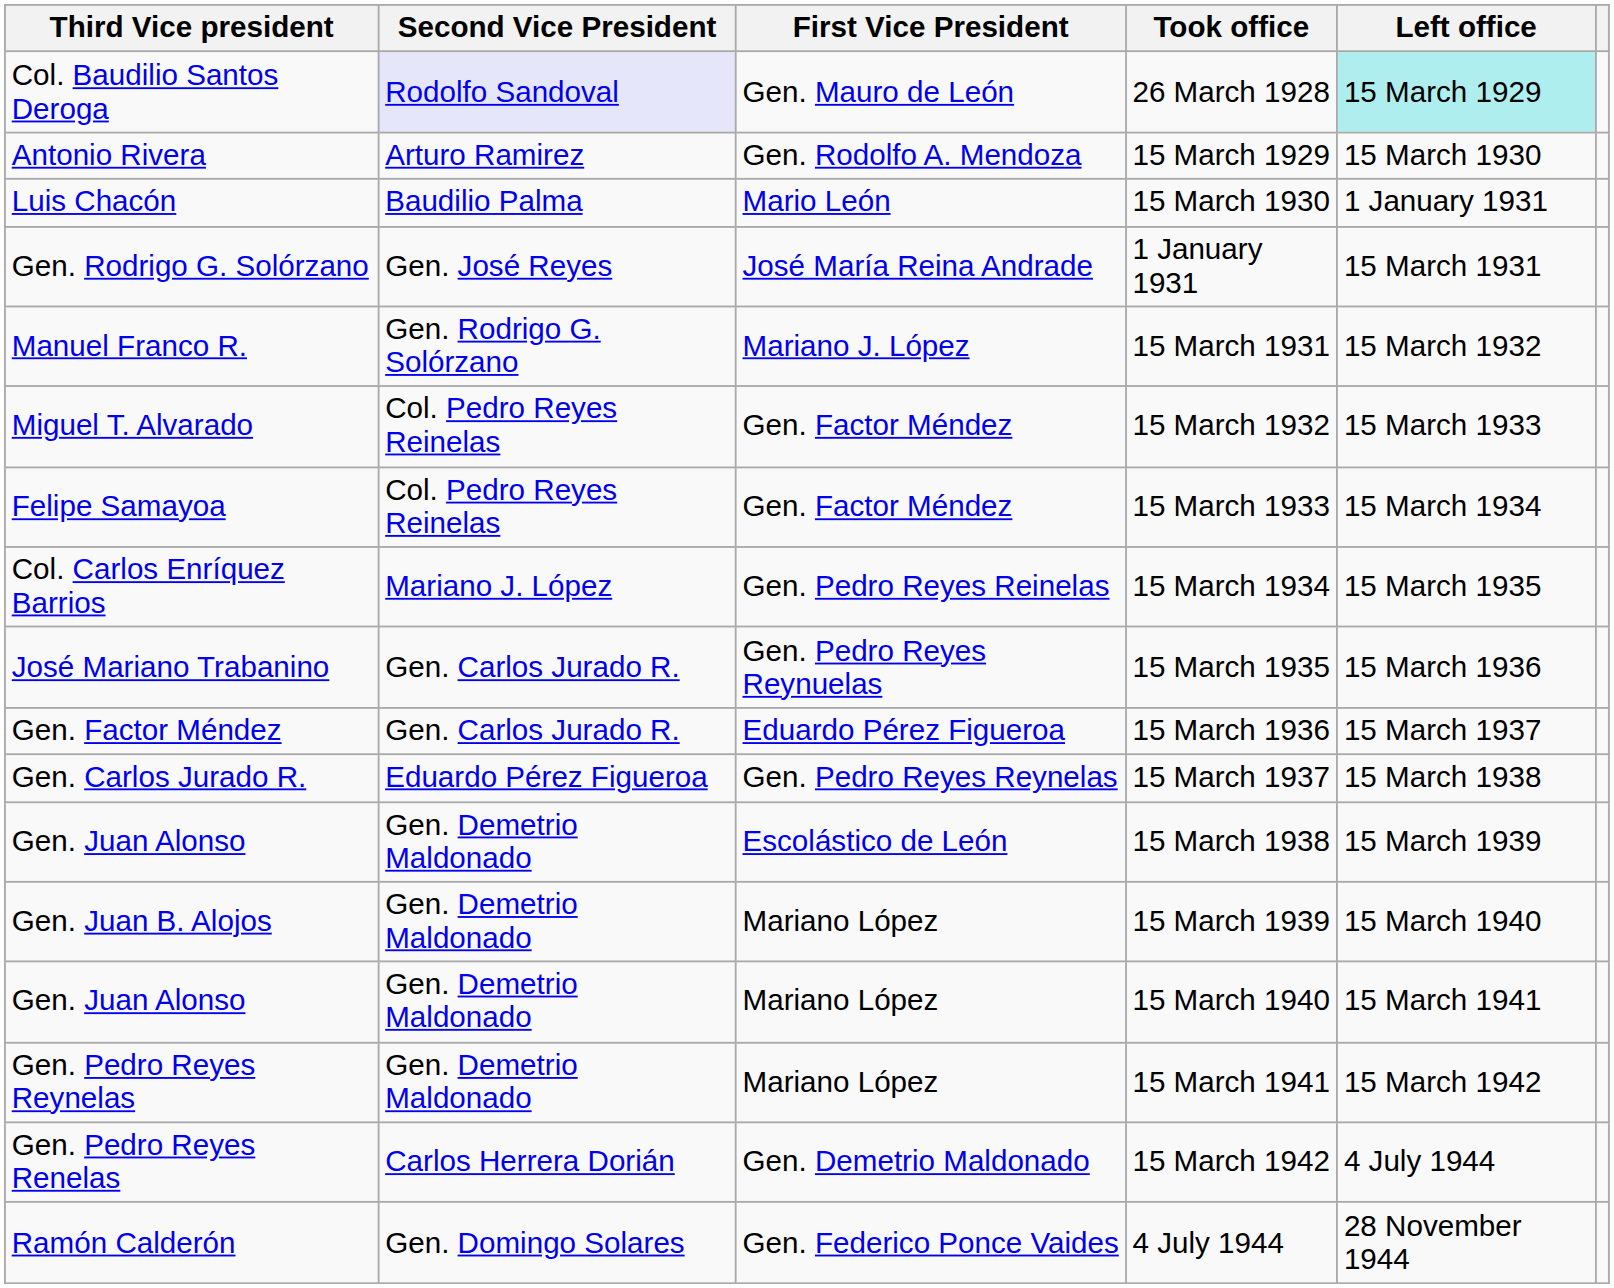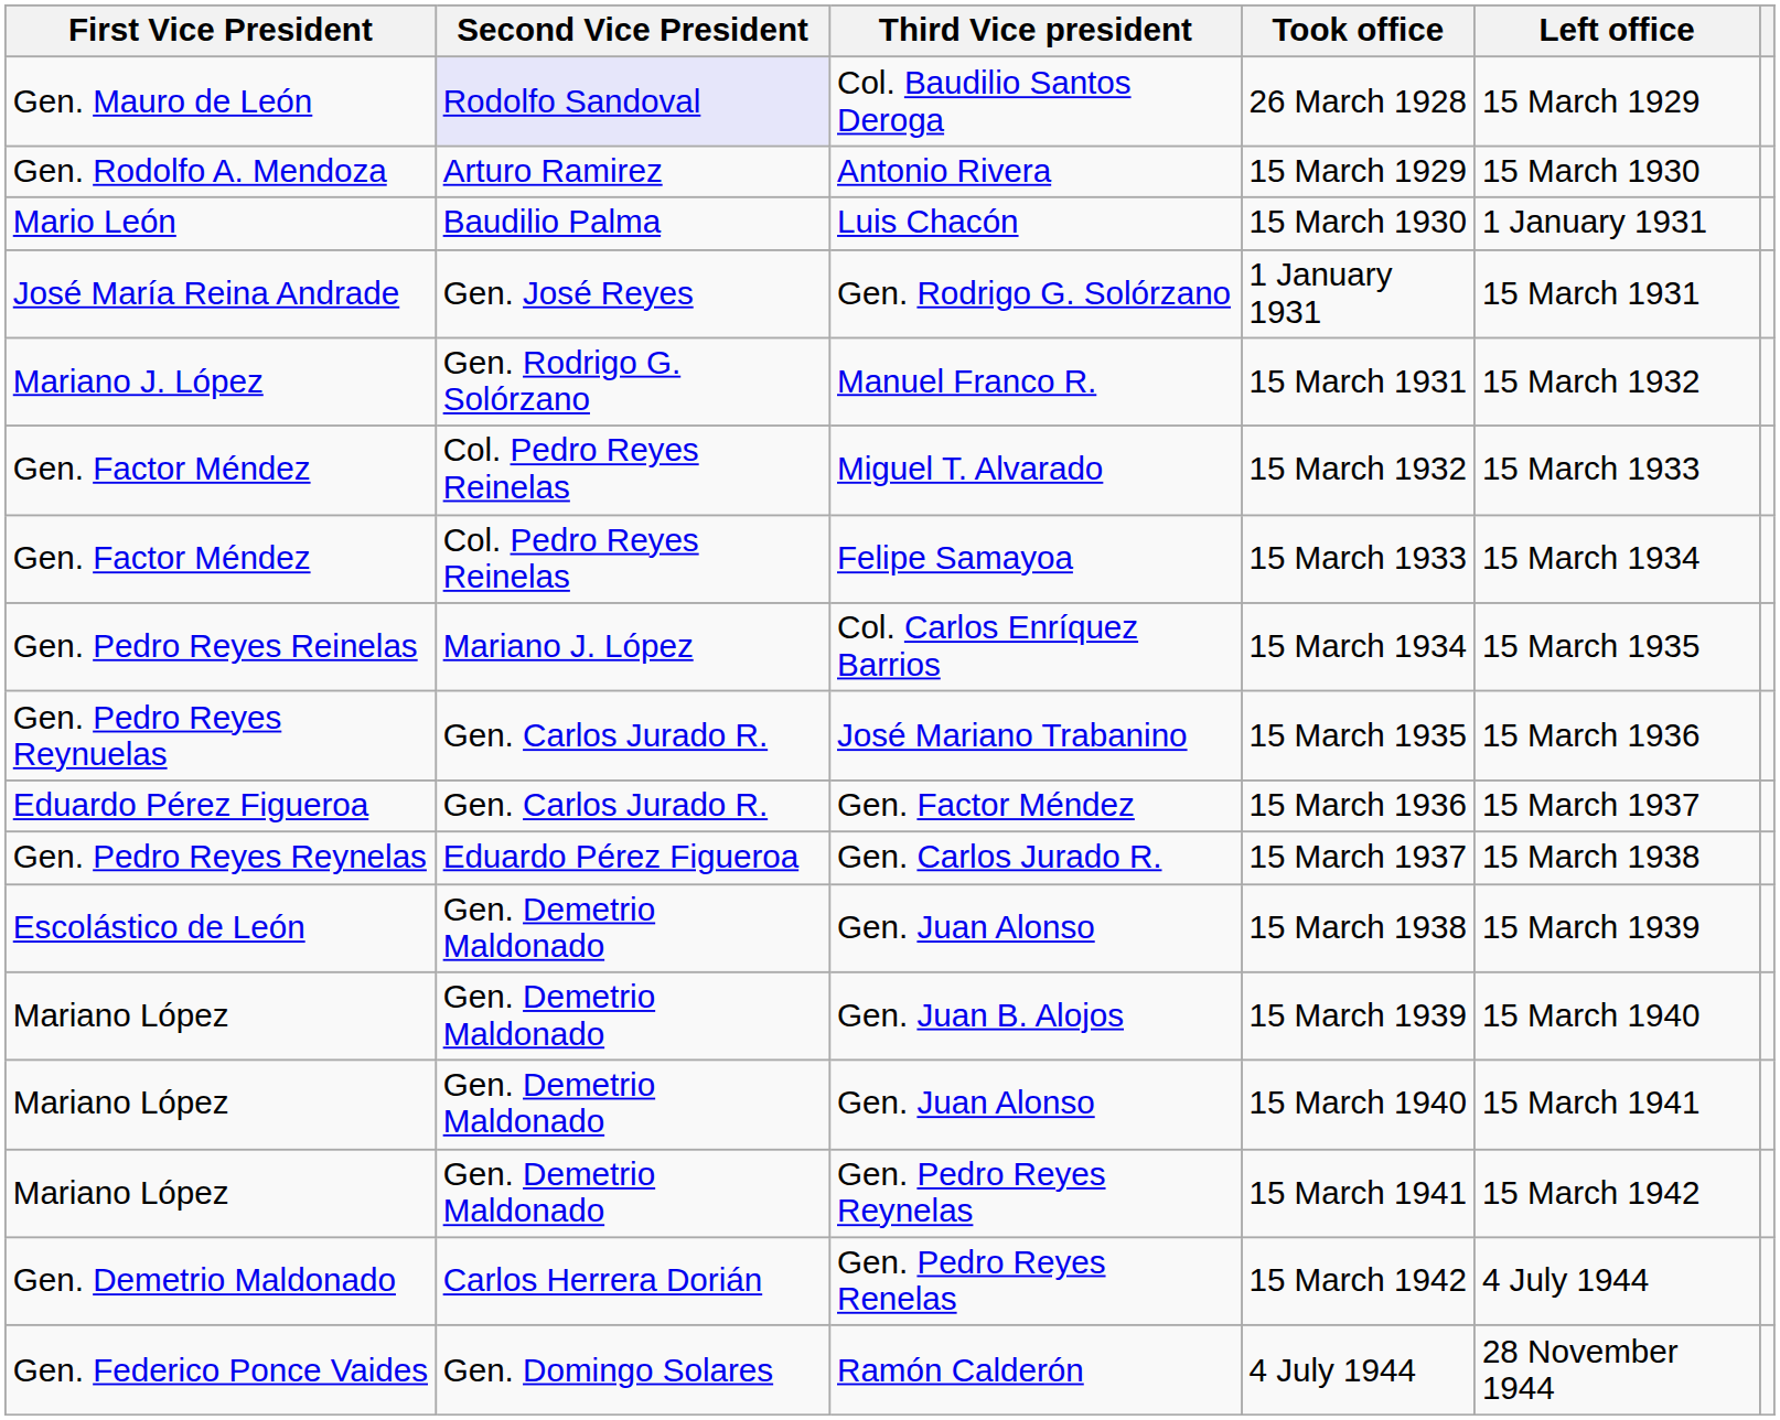columns swapped: First Vice President <-> Third Vice president
26 March 1928 | Left office: paleturquoise background -> no background
